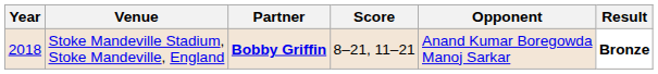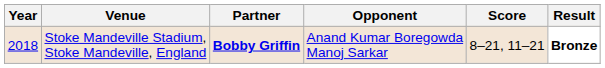columns swapped: Opponent <-> Score
